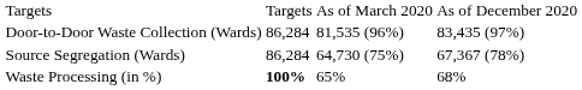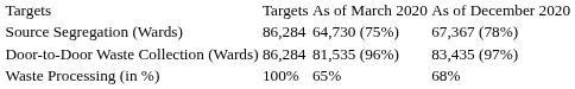rows swapped: Door-to-Door Waste Collection (Wards) <-> Source Segregation (Wards)
Waste Processing (in %) | column 2: bold -> normal
